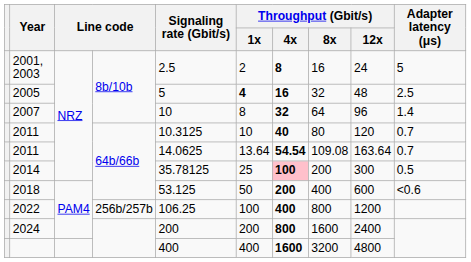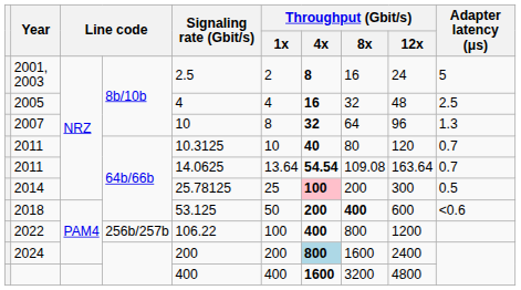2005 | Signaling rate (Gbit/s): 5 -> 4
2005 | Throughput (Gbit/s) / 1x: bold -> normal
2007 | Adapter latency (μs): 1.4 -> 1.3
2014 | Signaling rate (Gbit/s): 35.78125 -> 25.78125
2018 | Throughput (Gbit/s) / 8x: normal -> bold
2022 | Signaling rate (Gbit/s): 106.25 -> 106.22
2024 | Throughput (Gbit/s) / 4x: no background -> lightblue background
